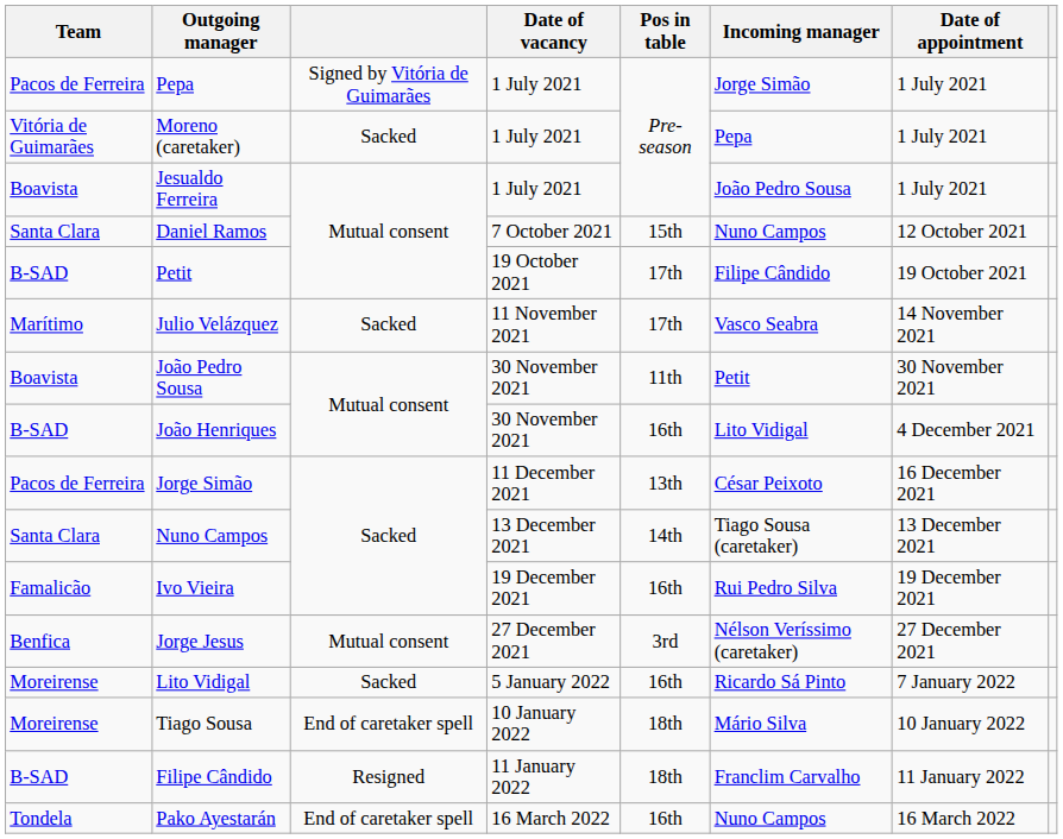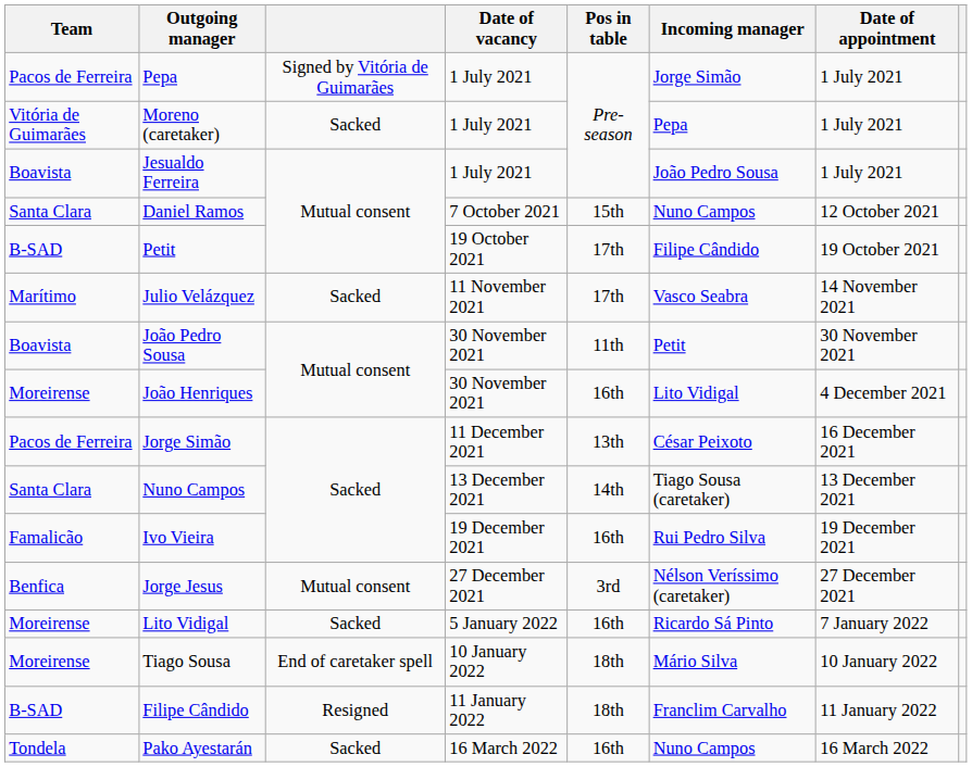João Henriques | Team: B-SAD -> Moreirense
Pako Ayestarán | column 3: End of caretaker spell -> Sacked
